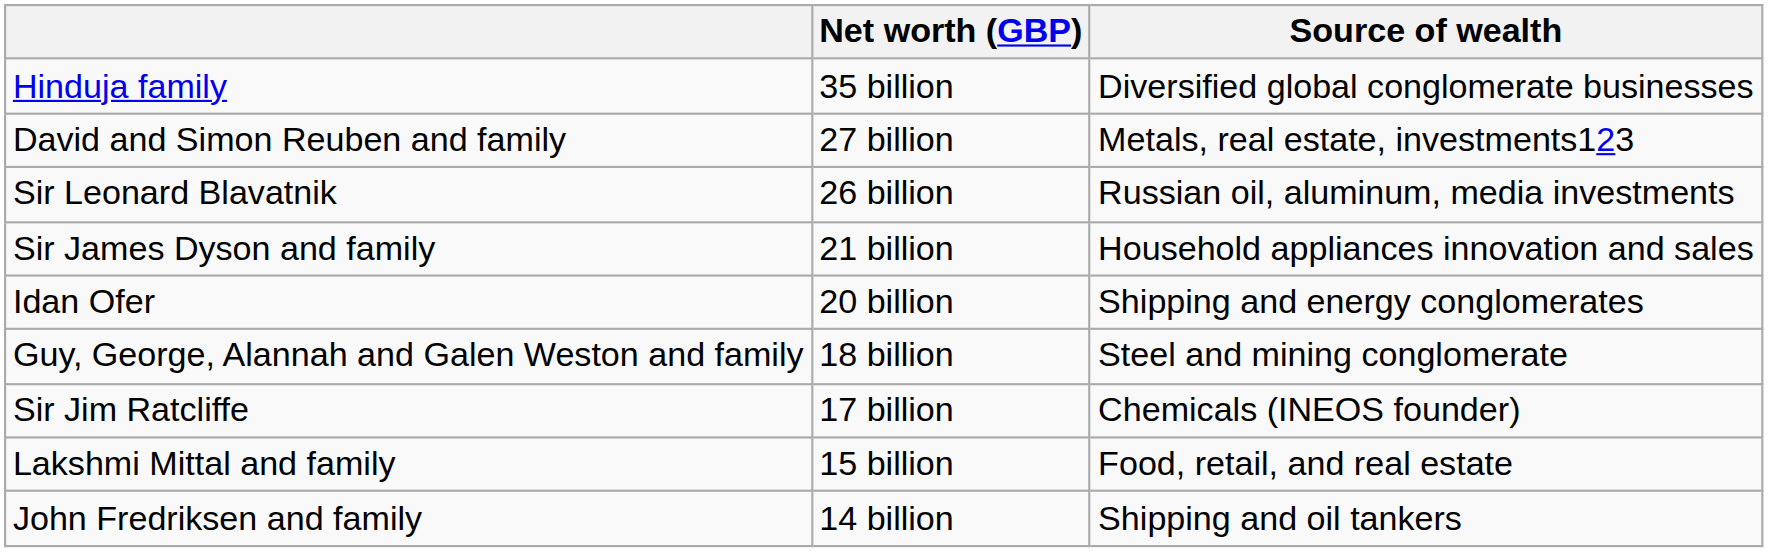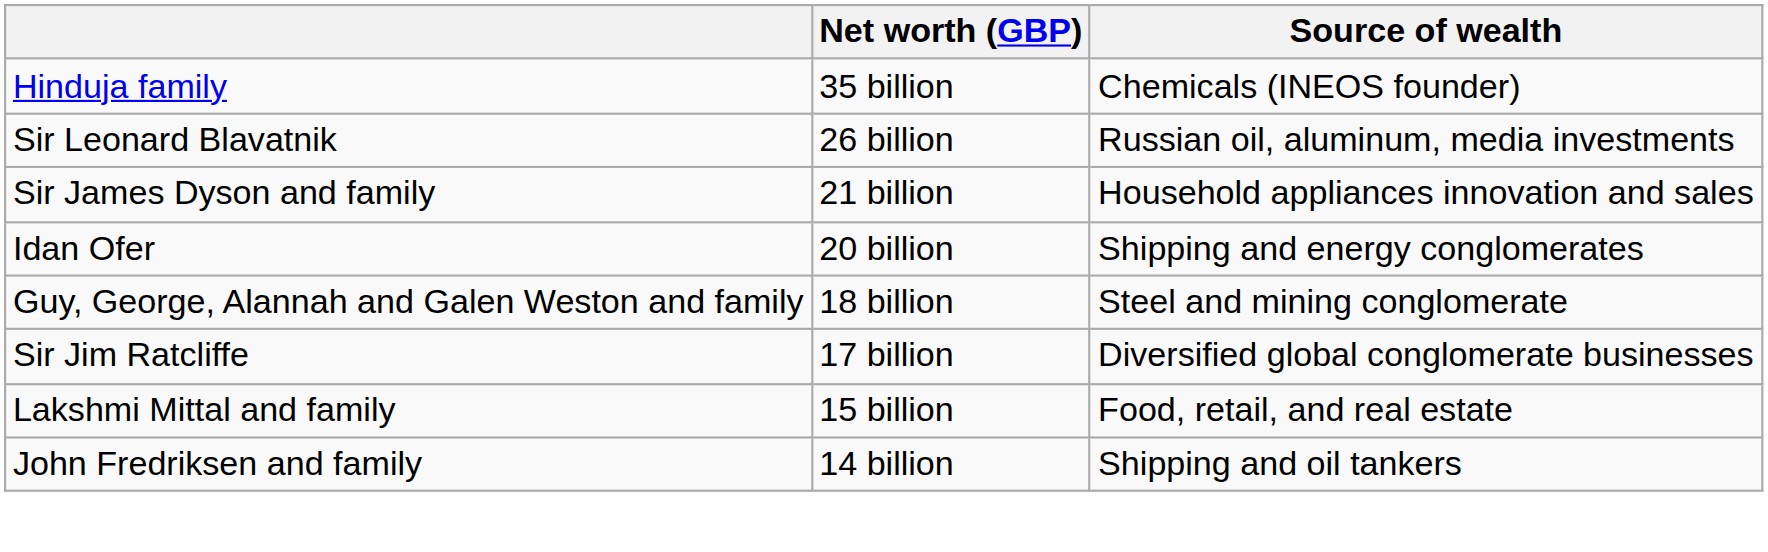Hinduja family | Source of wealth: Diversified global conglomerate businesses -> Chemicals (INEOS founder)
- row: David and Simon Reuben and family | 27 billion | Metals, real estate, investments123
Sir Jim Ratcliffe | Source of wealth: Chemicals (INEOS founder) -> Diversified global conglomerate businesses
